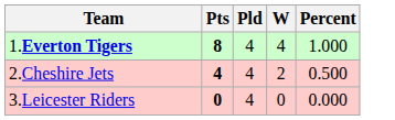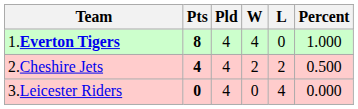+ column: L | 0 | 2 | 4
